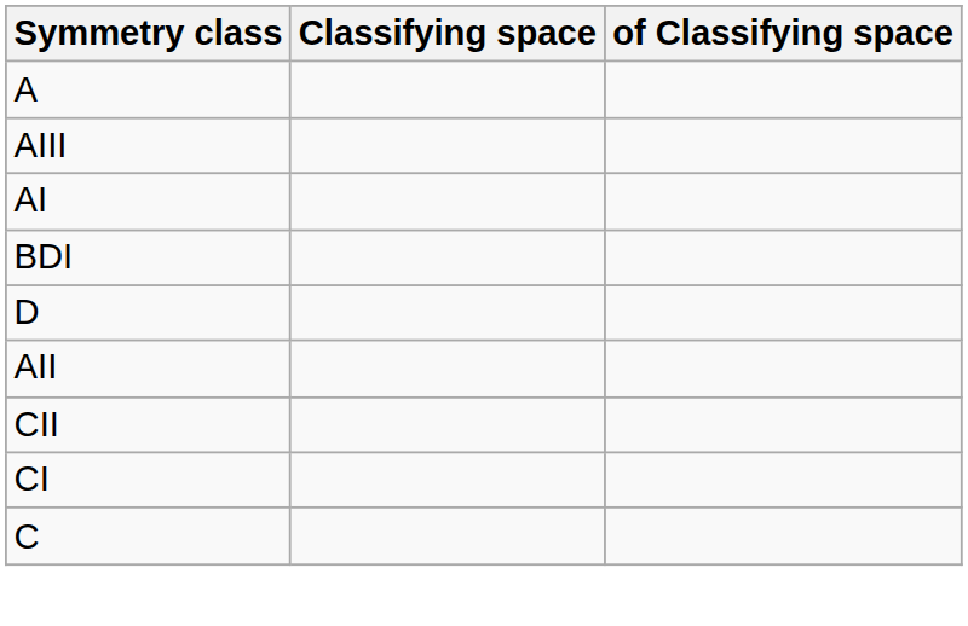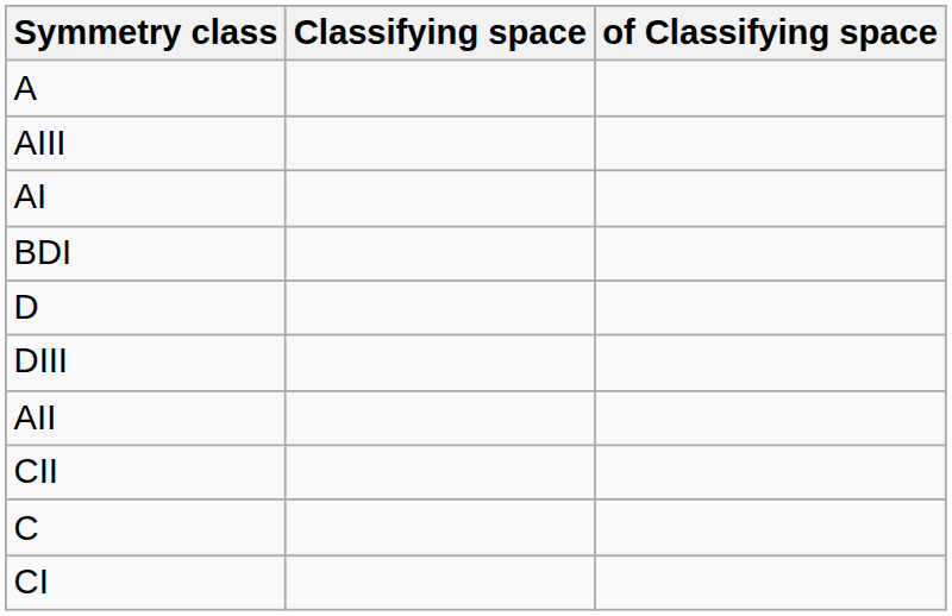+ row: DIII
rows swapped: C <-> CI
